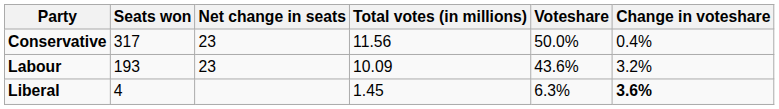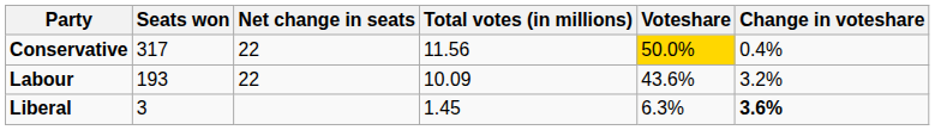Conservative | Net change in seats: 23 -> 22
Conservative | Voteshare: no background -> gold background
Labour | Net change in seats: 23 -> 22
Liberal | Seats won: 4 -> 3
